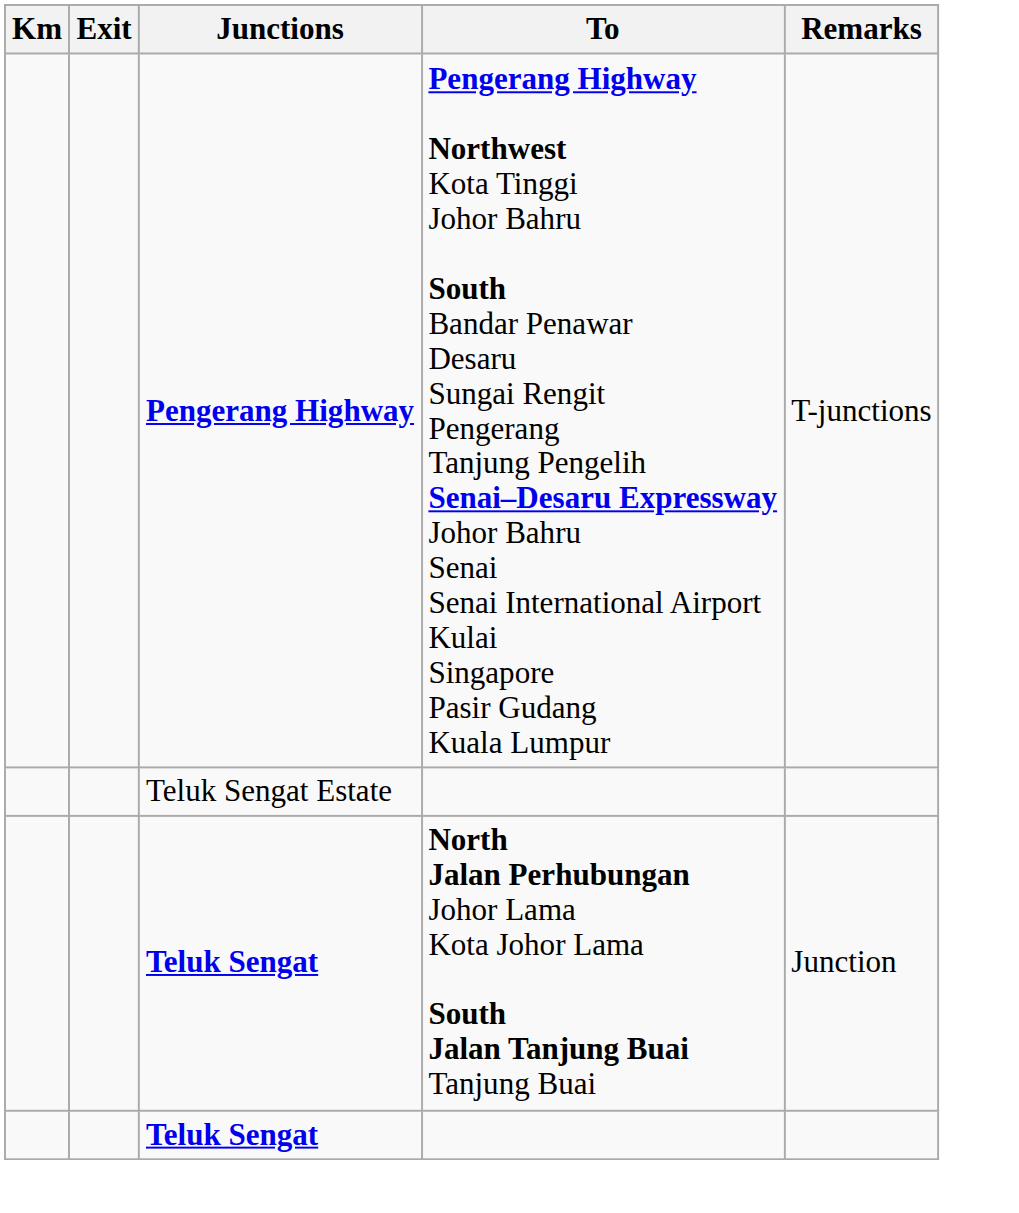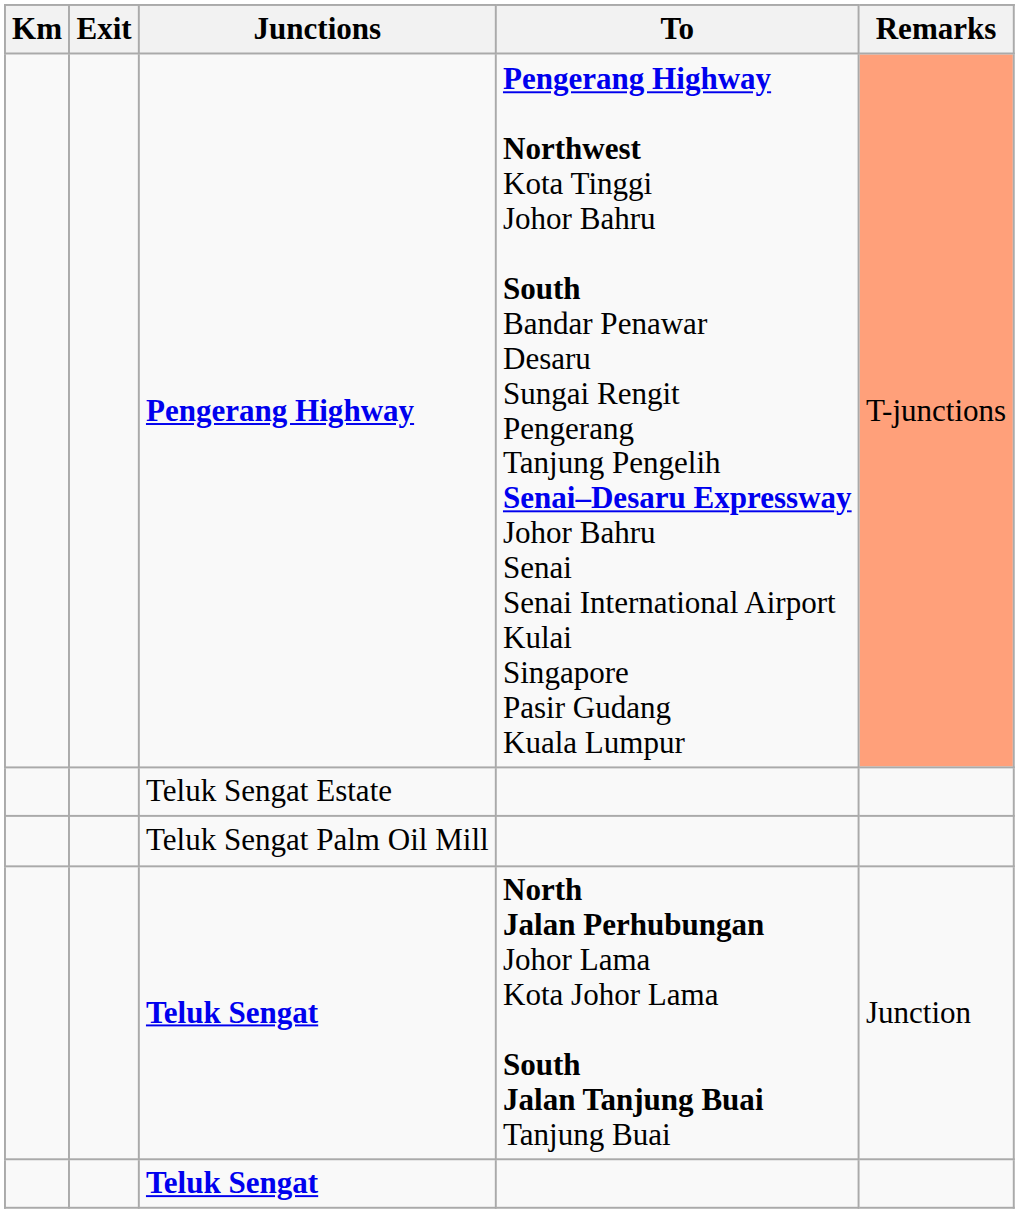Pengerang Highway | Remarks: no background -> lightsalmon background
+ row: Teluk Sengat Palm Oil Mill
